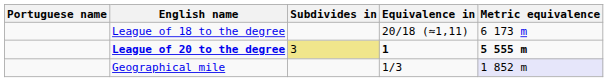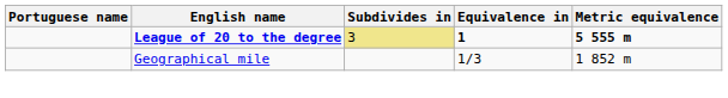- row: League of 18 to the degree | 20/18 (≈1,11) | 6 173 m
Geographical mile | Metric equivalence: lavender background -> no background
